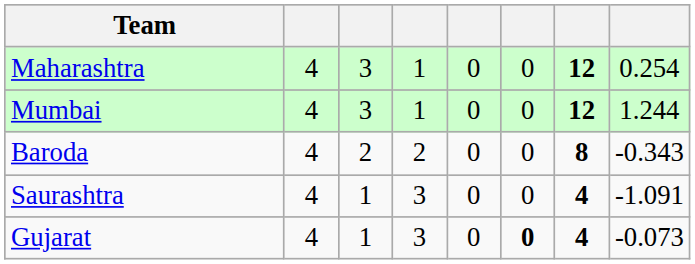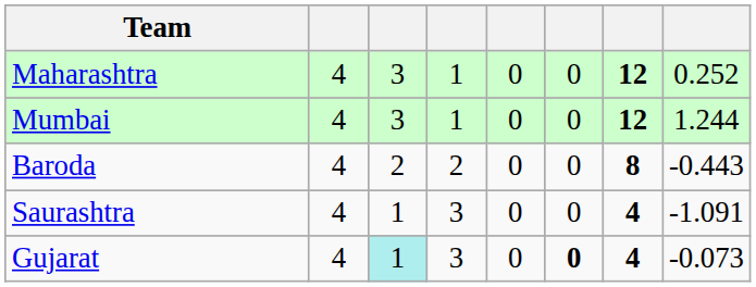Maharashtra | column 8: 0.254 -> 0.252
Baroda | column 8: -0.343 -> -0.443
Gujarat | column 3: no background -> paleturquoise background
